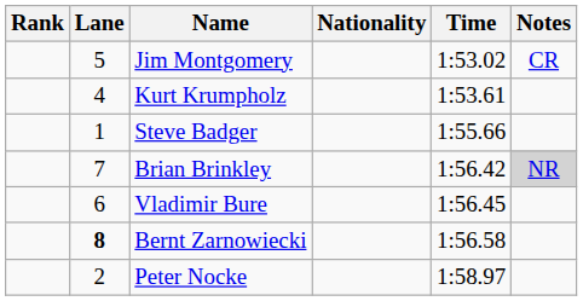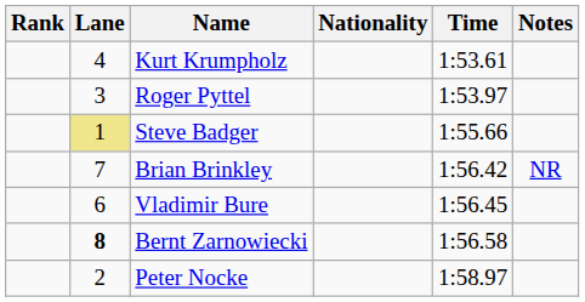- row: 5 | Jim Montgomery | 1:53.02 | CR
+ row: 3 | Roger Pyttel | 1:53.97
Steve Badger | Lane: no background -> khaki background
Brian Brinkley | Notes: lightgrey background -> no background
